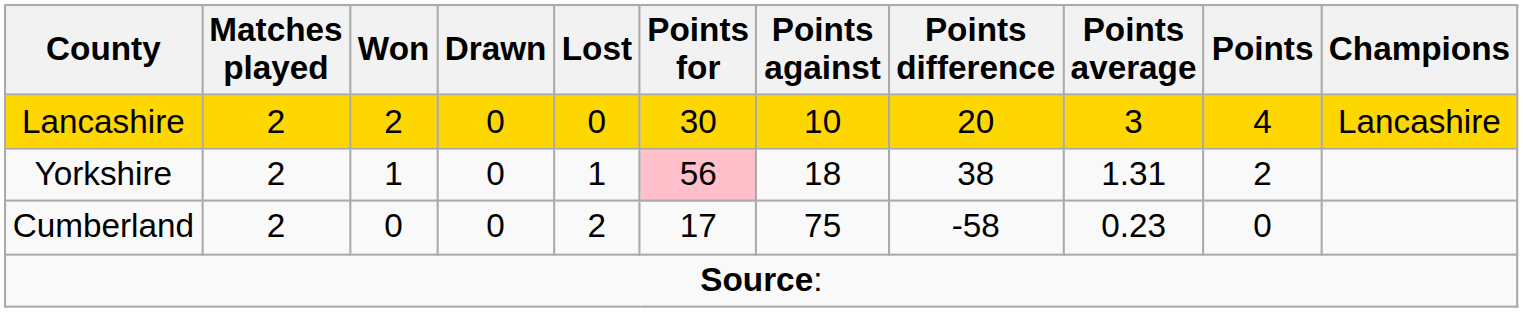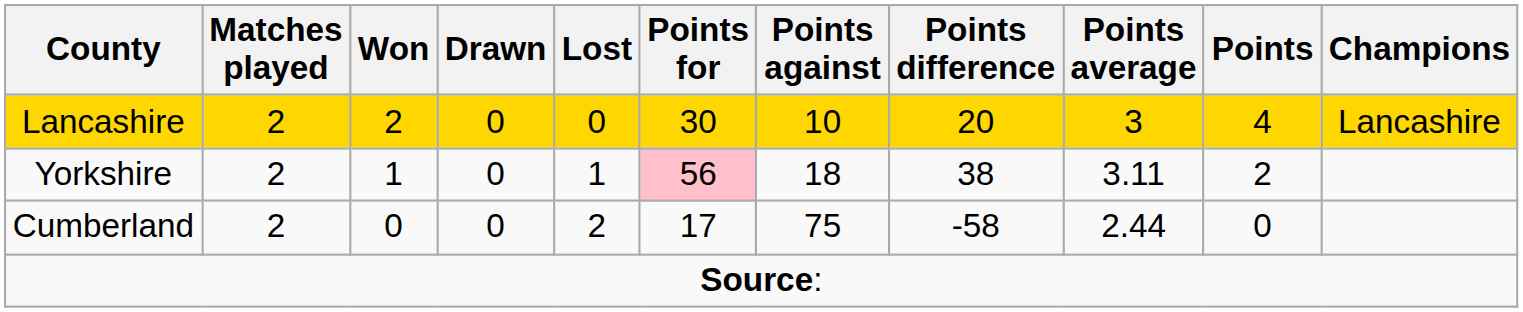Yorkshire | Points average: 1.31 -> 3.11
Cumberland | Points average: 0.23 -> 2.44
